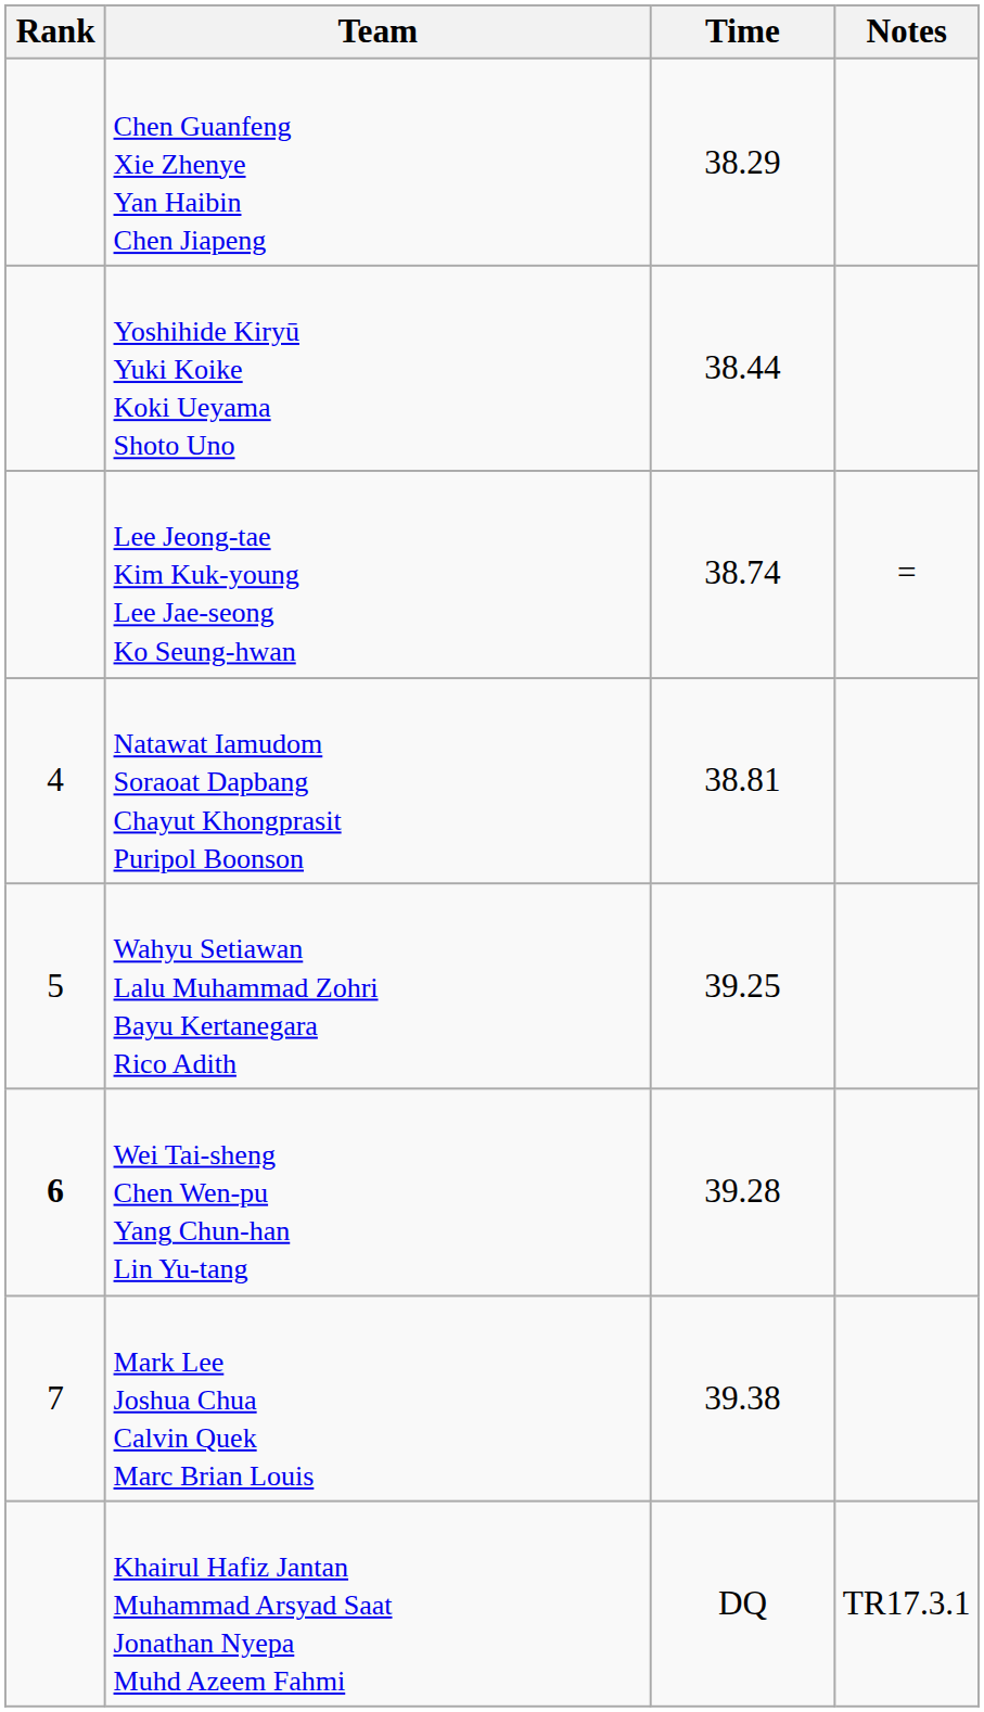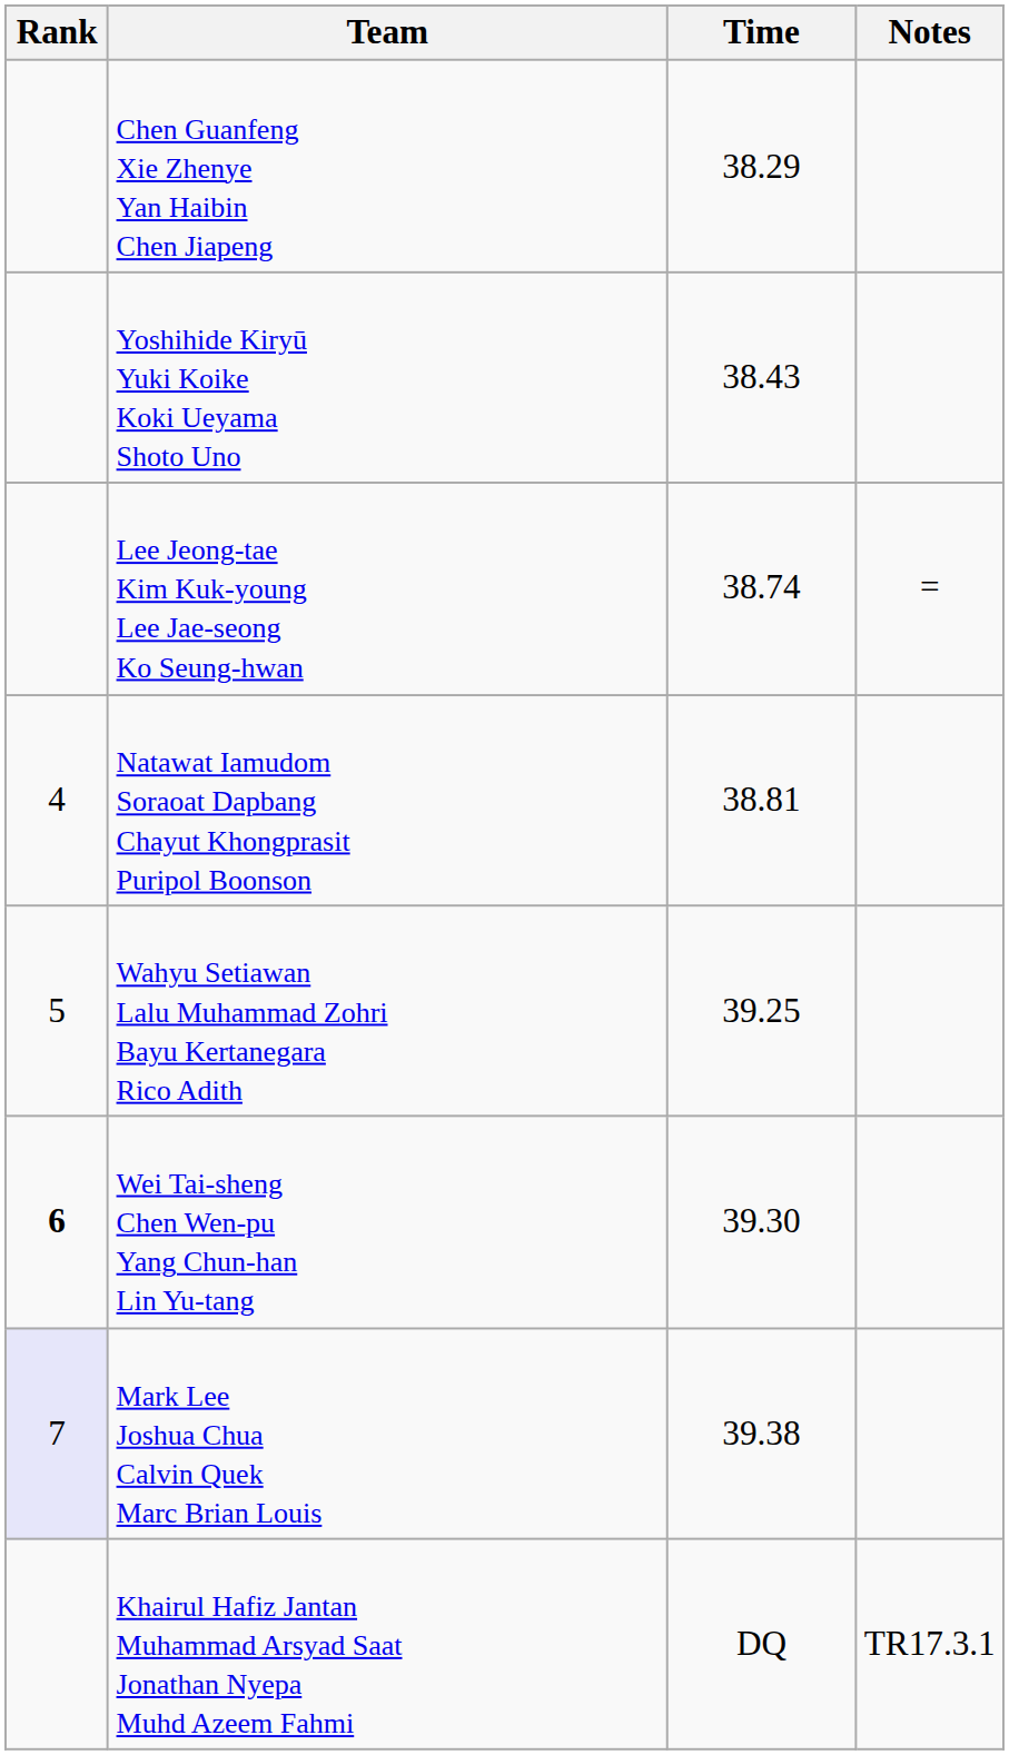Yoshihide Kiryū Yuki Koike Koki Ueyama Shoto Uno | Time: 38.44 -> 38.43
Wei Tai-sheng Chen Wen-pu Yang Chun-han Lin Yu-tang | Time: 39.28 -> 39.30
Mark Lee Joshua Chua Calvin Quek Marc Brian Louis | Rank: no background -> lavender background
